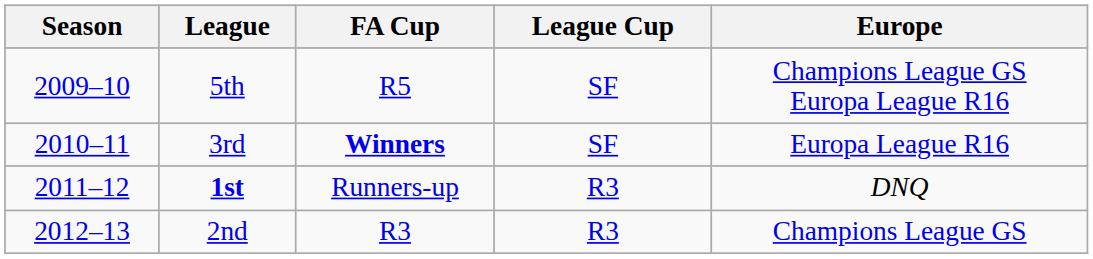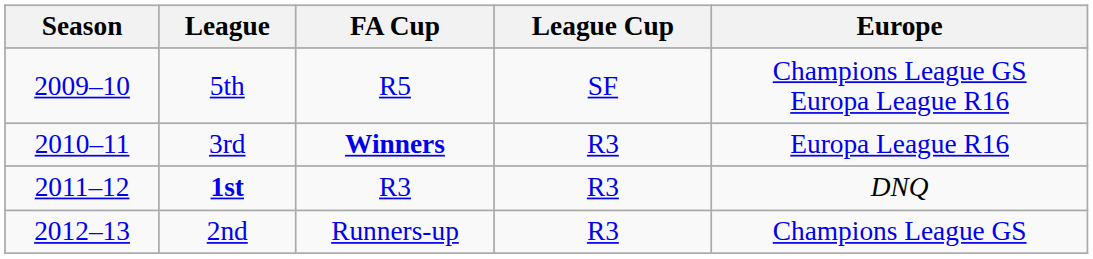3rd | League Cup: SF -> R3
1st | FA Cup: Runners-up -> R3
2nd | FA Cup: R3 -> Runners-up
